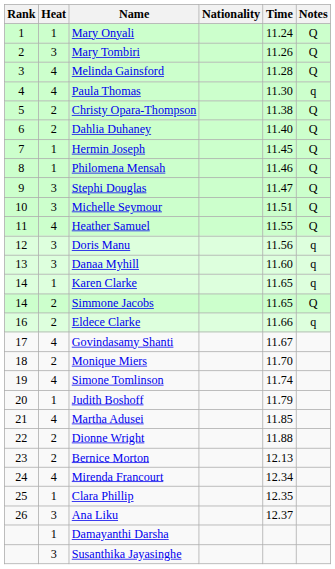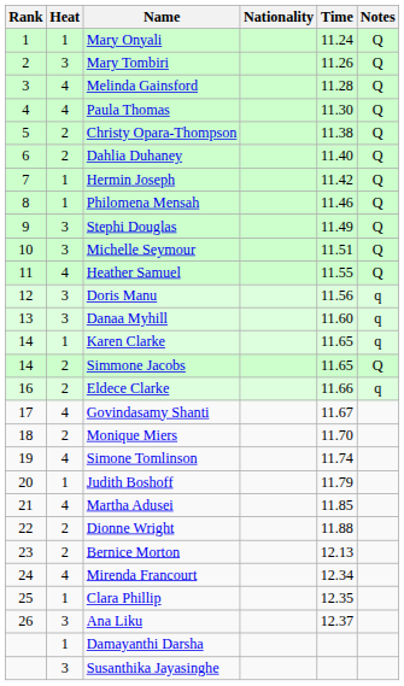Paula Thomas | Notes: q -> Q
Hermin Joseph | Time: 11.45 -> 11.42
Stephi Douglas | Time: 11.47 -> 11.49
